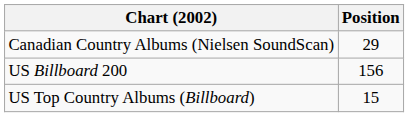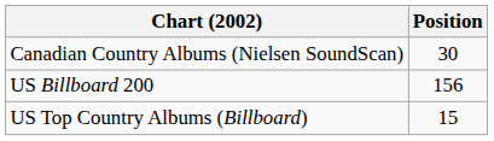Canadian Country Albums (Nielsen SoundScan) | Position: 29 -> 30
